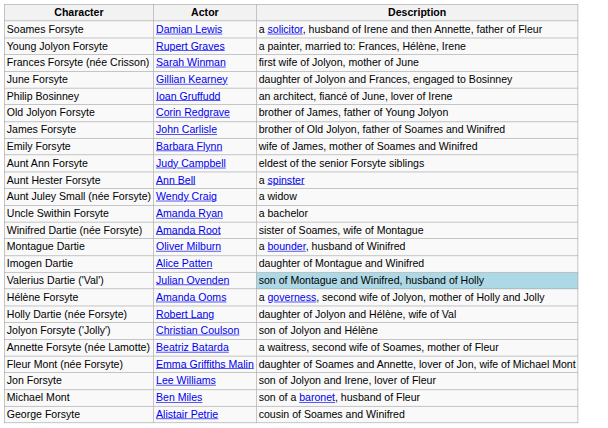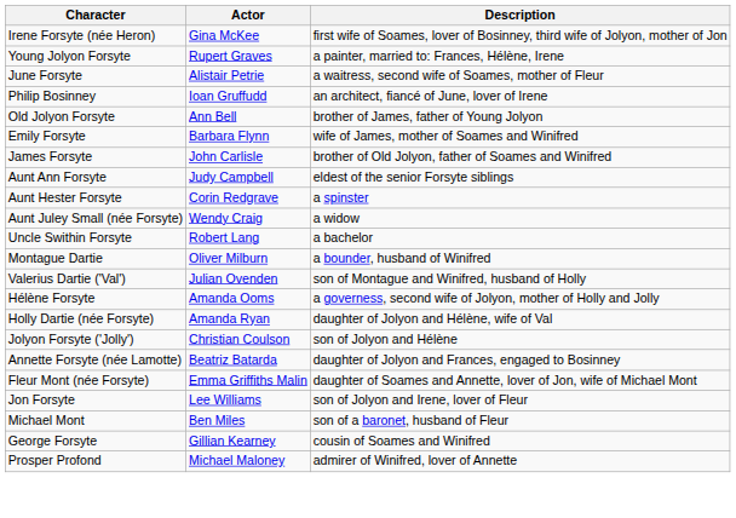- row: Soames Forsyte | Damian Lewis | a solicitor, husband of Irene and then Annette, father of Fleur
+ row: Irene Forsyte (née Heron) | Gina McKee | first wife of Soames, lover of Bosinney, third wife of Jolyon, mother of Jon
- row: Frances Forsyte (née Crisson) | Sarah Winman | first wife of Jolyon, mother of June
June Forsyte | Actor: Gillian Kearney -> Alistair Petrie
June Forsyte | Description: daughter of Jolyon and Frances, engaged to Bosinney -> a waitress, second wife of Soames, mother of Fleur
Old Jolyon Forsyte | Actor: Corin Redgrave -> Ann Bell
rows swapped: James Forsyte <-> Emily Forsyte
Aunt Hester Forsyte | Actor: Ann Bell -> Corin Redgrave
Uncle Swithin Forsyte | Actor: Amanda Ryan -> Robert Lang
- row: Winifred Dartie (née Forsyte) | Amanda Root | sister of Soames, wife of Montague
- row: Imogen Dartie | Alice Patten | daughter of Montague and Winifred
Valerius Dartie ('Val') | Description: lightblue background -> no background
Holly Dartie (née Forsyte) | Actor: Robert Lang -> Amanda Ryan
Annette Forsyte (née Lamotte) | Description: a waitress, second wife of Soames, mother of Fleur -> daughter of Jolyon and Frances, engaged to Bosinney
George Forsyte | Actor: Alistair Petrie -> Gillian Kearney
+ row: Prosper Profond | Michael Maloney | admirer of Winifred, lover of Annette
